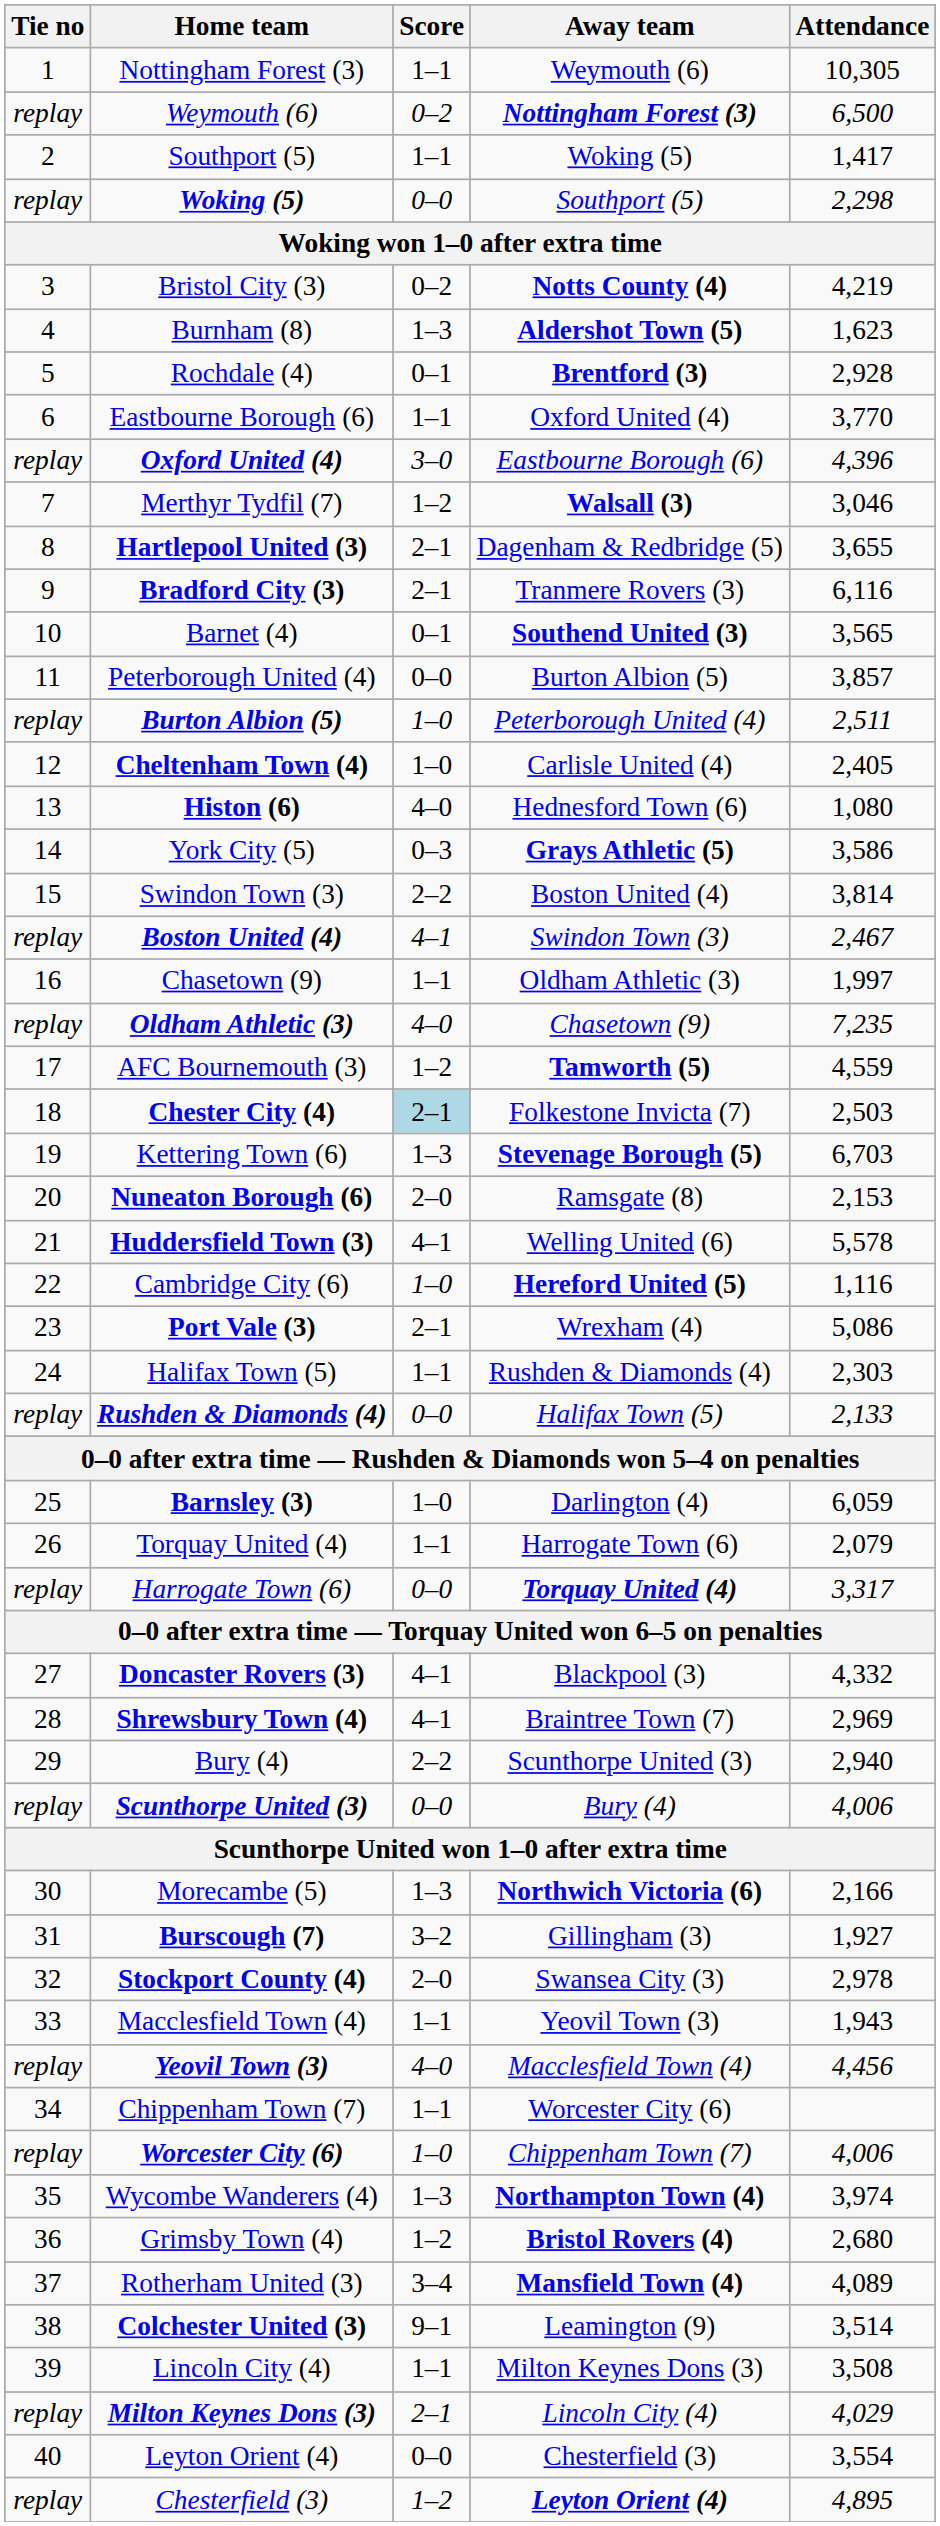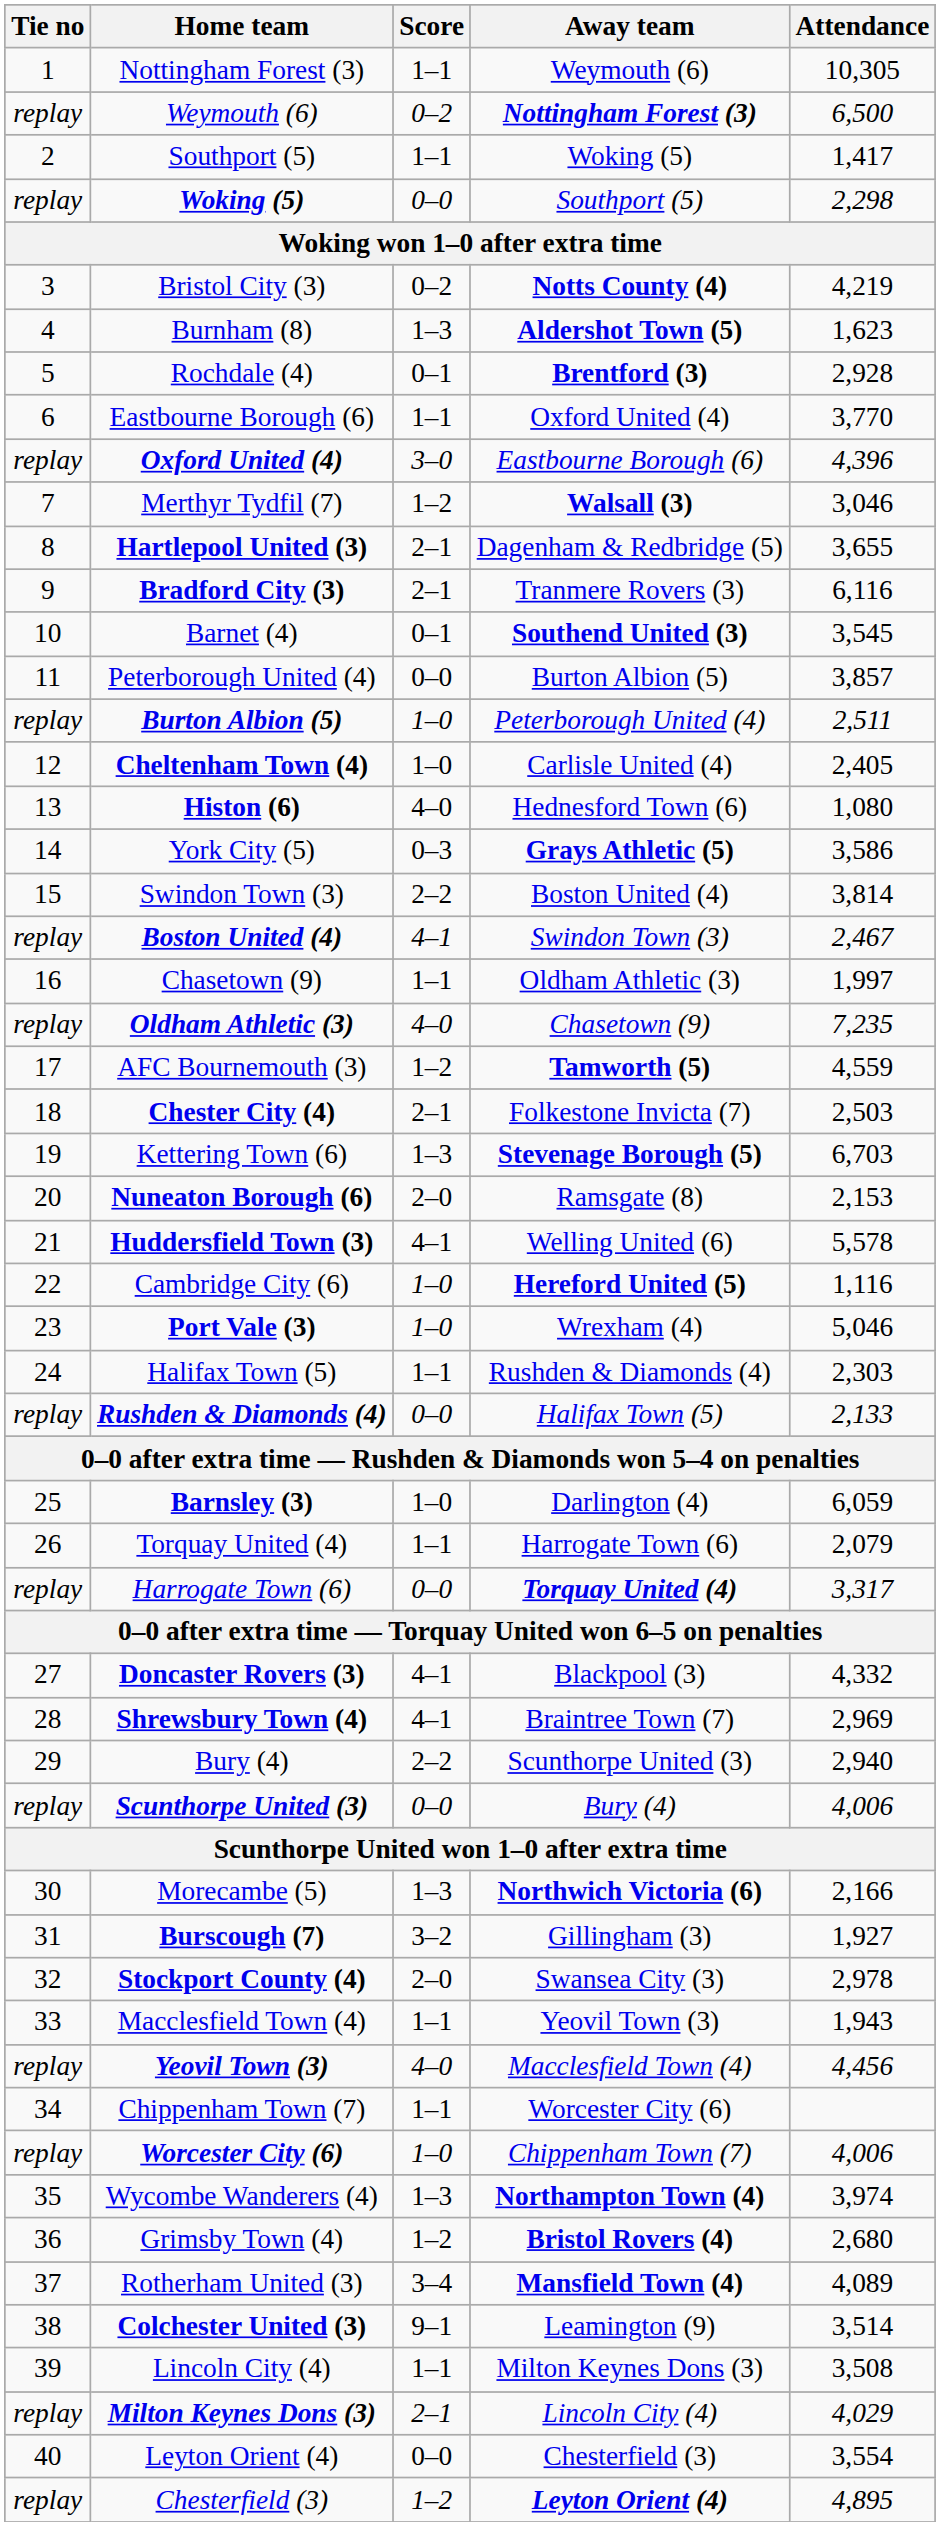Barnet (4) | Attendance: 3,565 -> 3,545
Chester City (4) | Score: lightblue background -> no background
Port Vale (3) | Score: 2–1 -> 1–0
Port Vale (3) | Attendance: 5,086 -> 5,046
